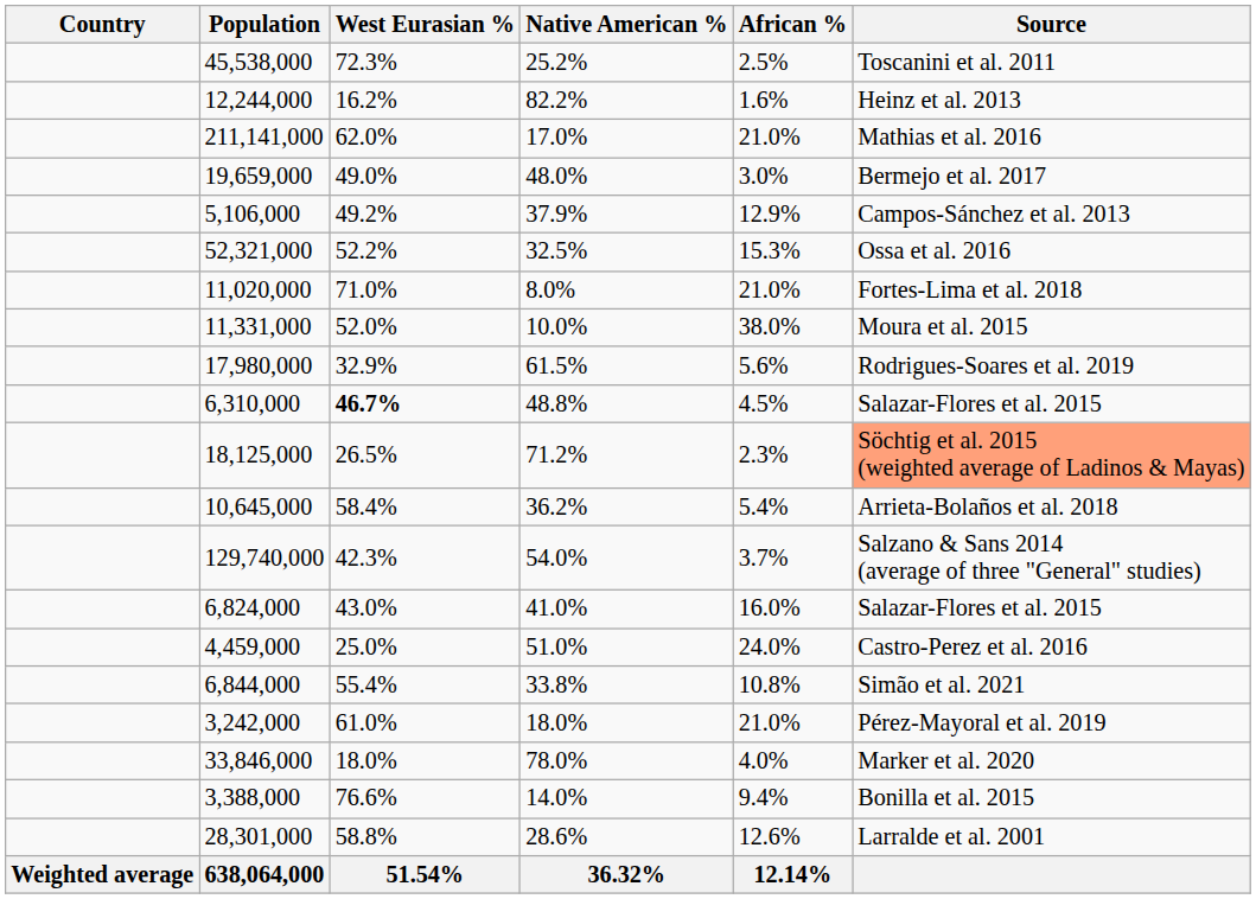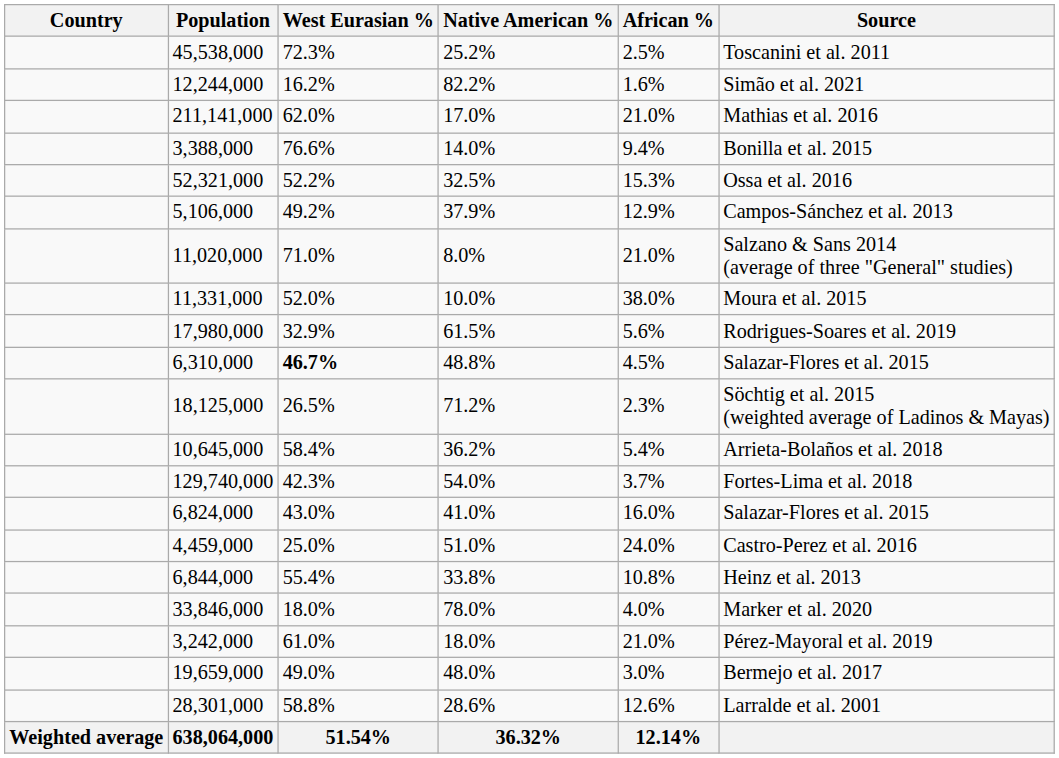12,244,000 | Source: Heinz et al. 2013 -> Simão et al. 2021
rows swapped: 19,659,000 <-> 3,388,000
rows swapped: 52,321,000 <-> 5,106,000
11,020,000 | Source: Fortes-Lima et al. 2018 -> Salzano & Sans 2014 (average of three "General" studies)
18,125,000 | Source: lightsalmon background -> no background
129,740,000 | Source: Salzano & Sans 2014 (average of three "General" studies) -> Fortes-Lima et al. 2018
6,844,000 | Source: Simão et al. 2021 -> Heinz et al. 2013
rows swapped: 33,846,000 <-> 3,242,000
